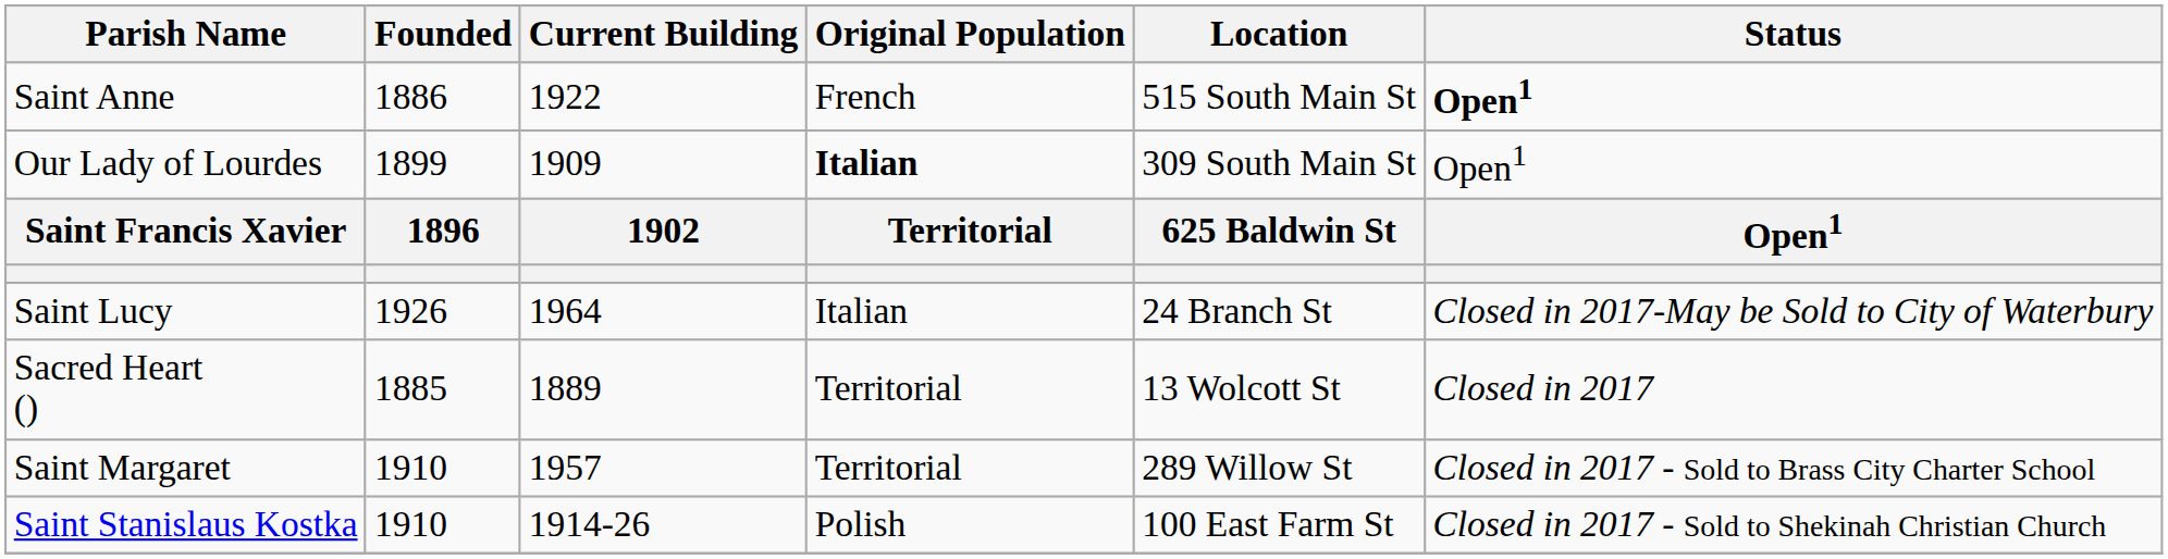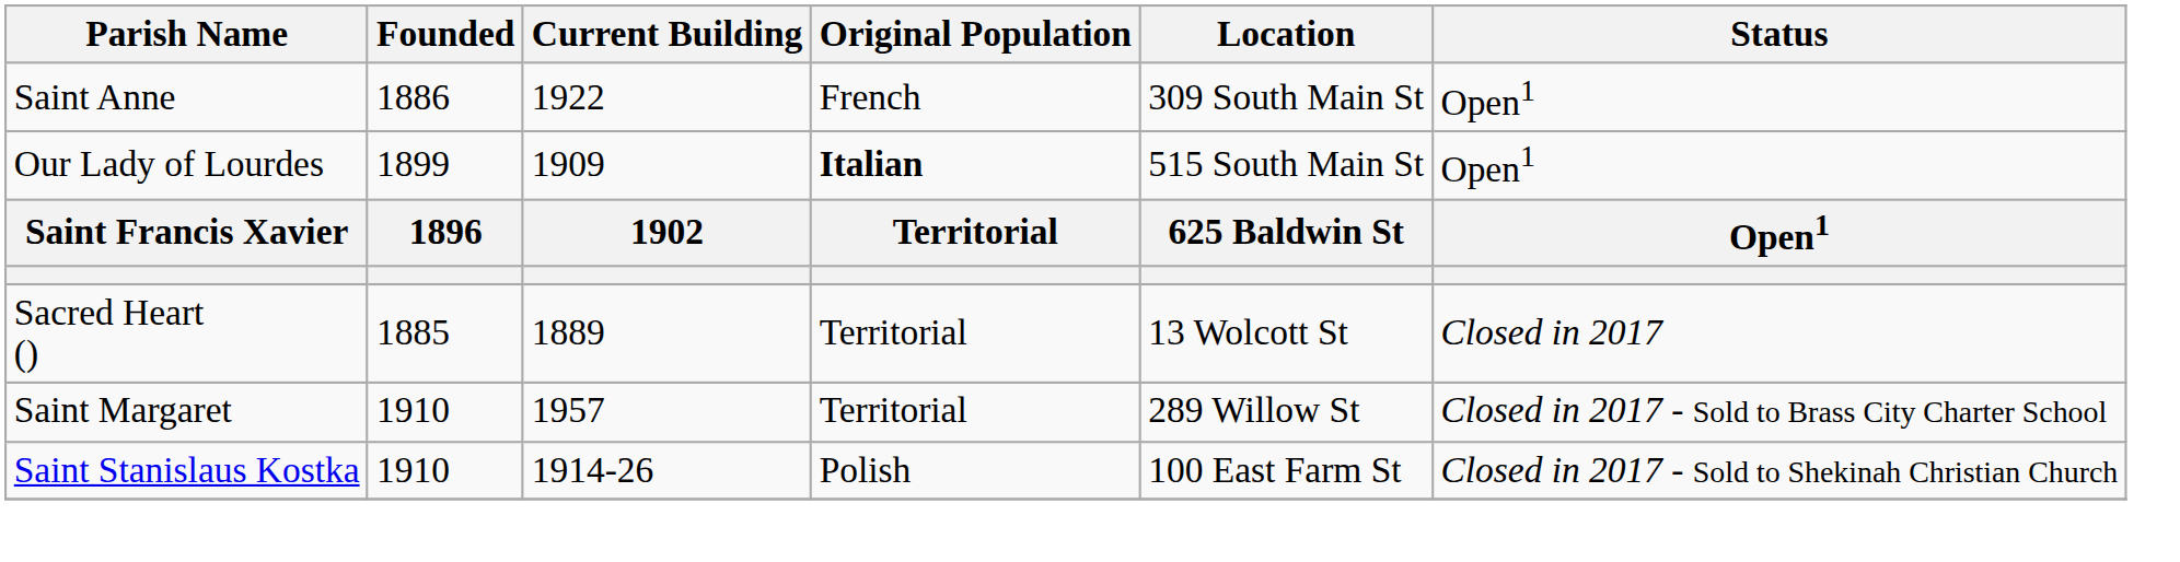Saint Anne | Location: 515 South Main St -> 309 South Main St
Saint Anne | Status: bold -> normal
Our Lady of Lourdes | Location: 309 South Main St -> 515 South Main St
- row: Saint Lucy | 1926 | 1964 | Italian | 24 Branch St | Closed in 2017-May be Sold to City of Waterbury
